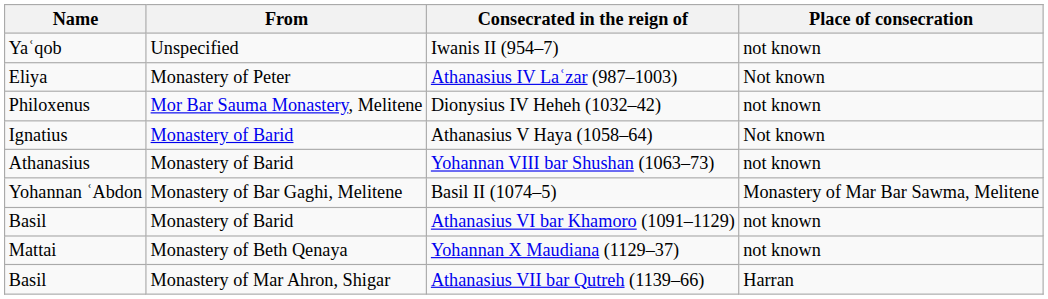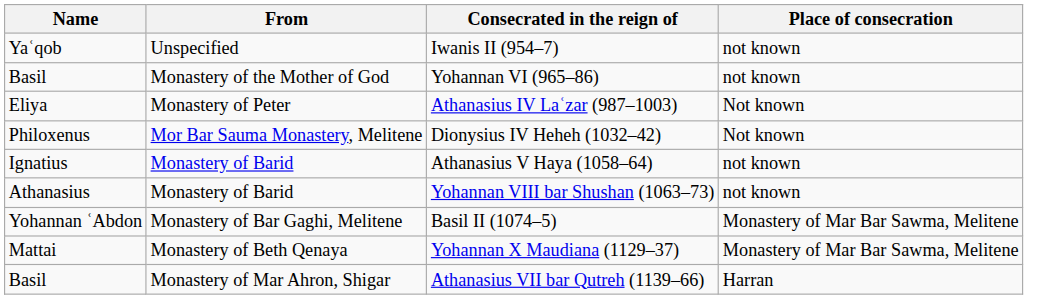+ row: Basil | Monastery of the Mother of God | Yohannan VI (965–86) | not known
Dionysius IV Heheh (1032–42) | Place of consecration: not known -> Not known
Athanasius V Haya (1058–64) | Place of consecration: Not known -> not known
- row: Basil | Monastery of Barid | Athanasius VI bar Khamoro (1091–1129) | not known
Yohannan X Maudiana (1129–37) | Place of consecration: not known -> Monastery of Mar Bar Sawma, Melitene
